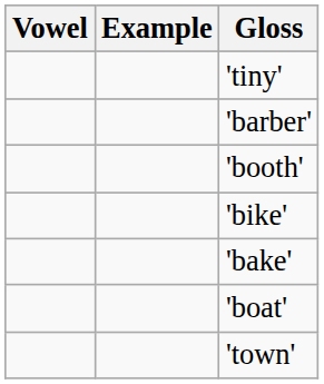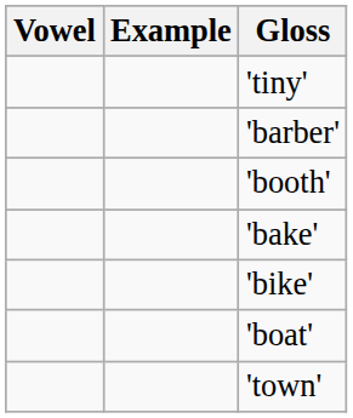rows swapped: 'bake' <-> 'bike'
